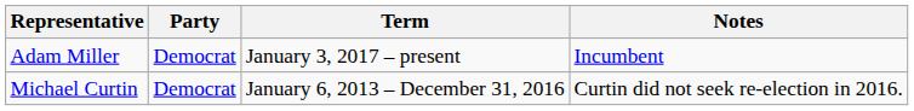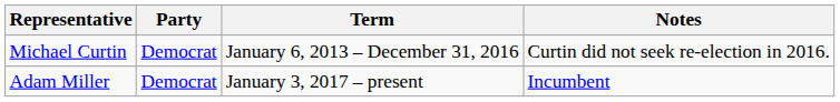rows swapped: Michael Curtin <-> Adam Miller
